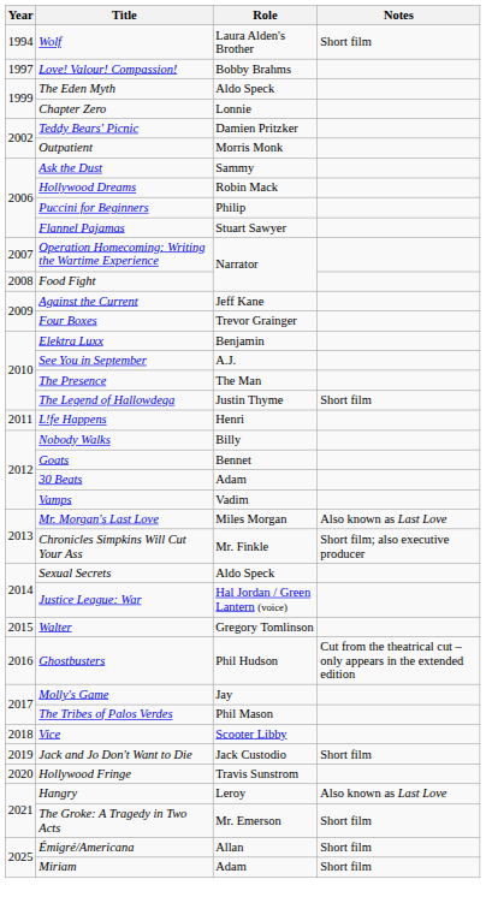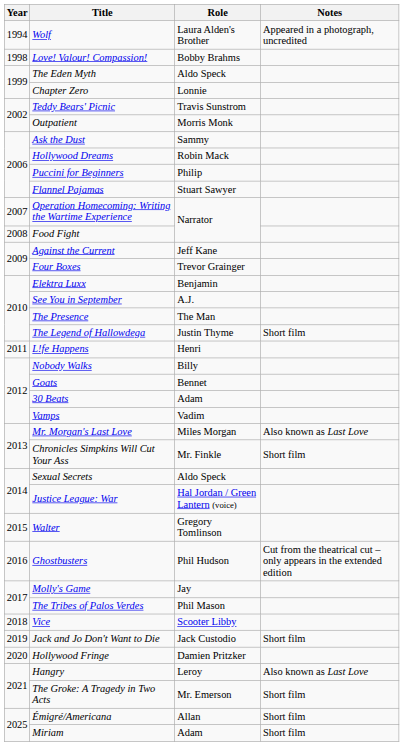Wolf | Notes: Short film -> Appeared in a photograph, uncredited
Love! Valour! Compassion! | Year: 1997 -> 1998
Teddy Bears' Picnic | Role: Damien Pritzker -> Travis Sunstrom
Chronicles Simpkins Will Cut Your Ass | Notes: Short film; also executive producer -> Short film
Hollywood Fringe | Role: Travis Sunstrom -> Damien Pritzker
